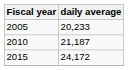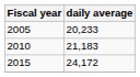2010 | daily average: 21,187 -> 21,183
